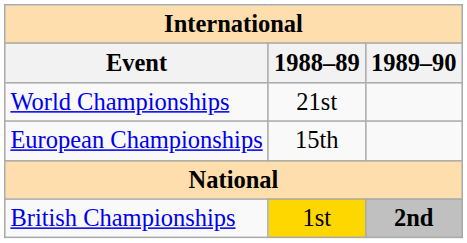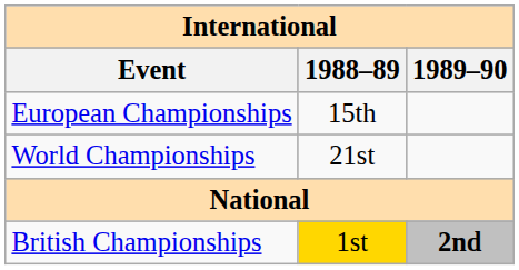rows swapped: World Championships <-> European Championships
